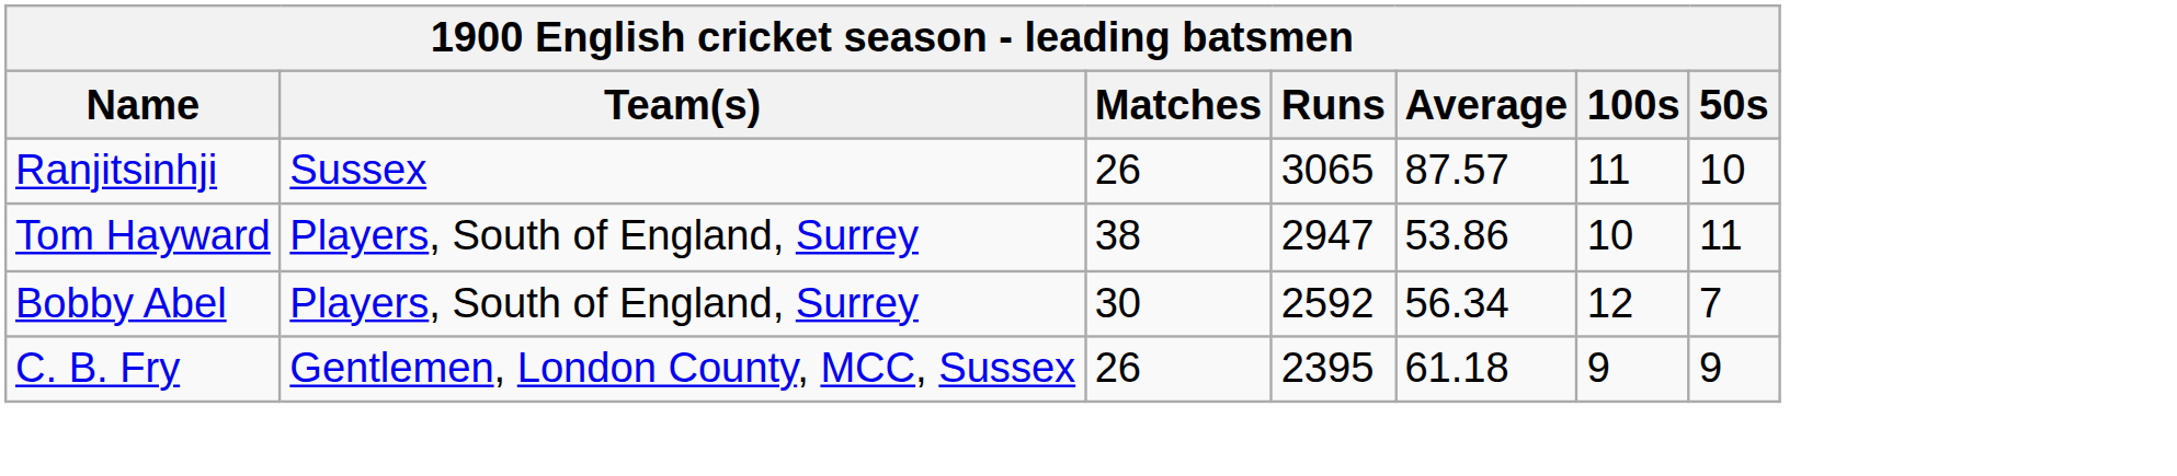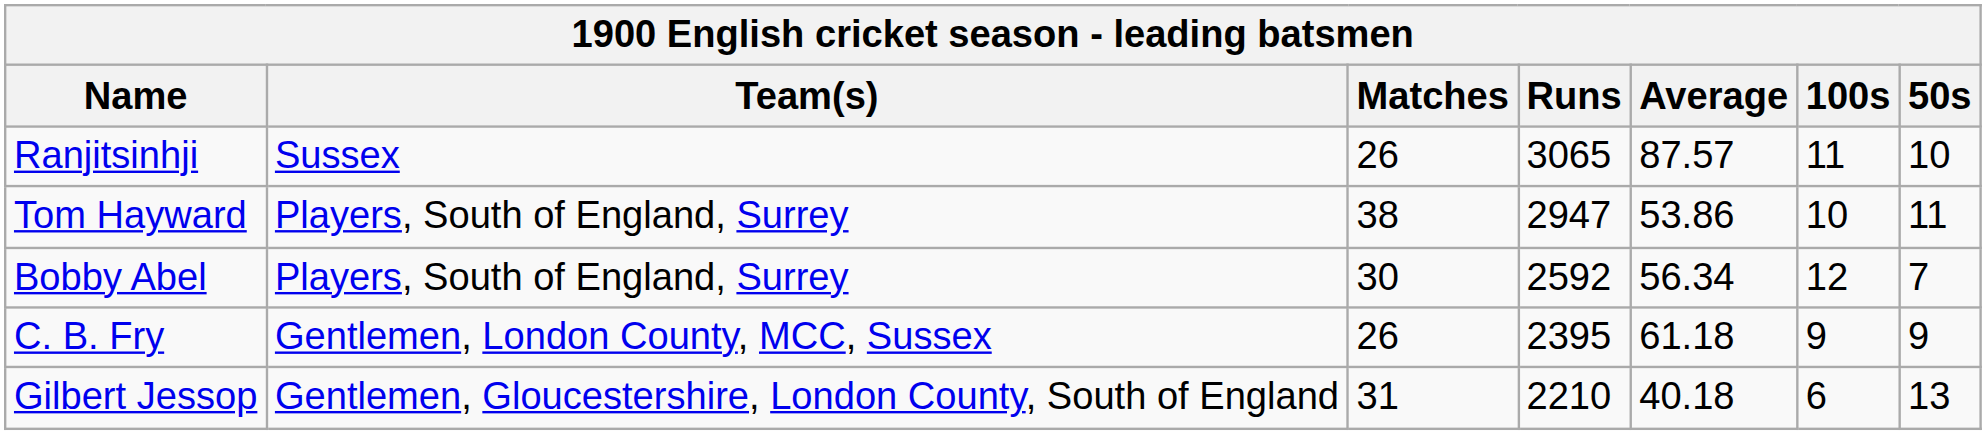+ row: Gilbert Jessop | Gentlemen, Gloucestershire, London County, South of England | 31 | 2210 | 40.18 | 6 | 13
